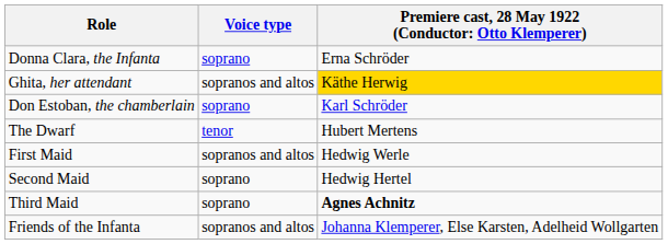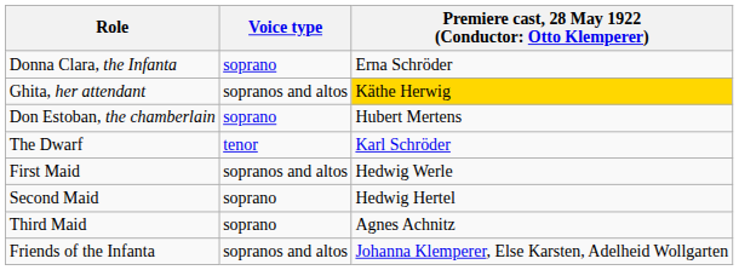Don Estoban, the chamberlain | column 3: Karl Schröder -> Hubert Mertens
The Dwarf | column 3: Hubert Mertens -> Karl Schröder
Third Maid | column 3: bold -> normal
